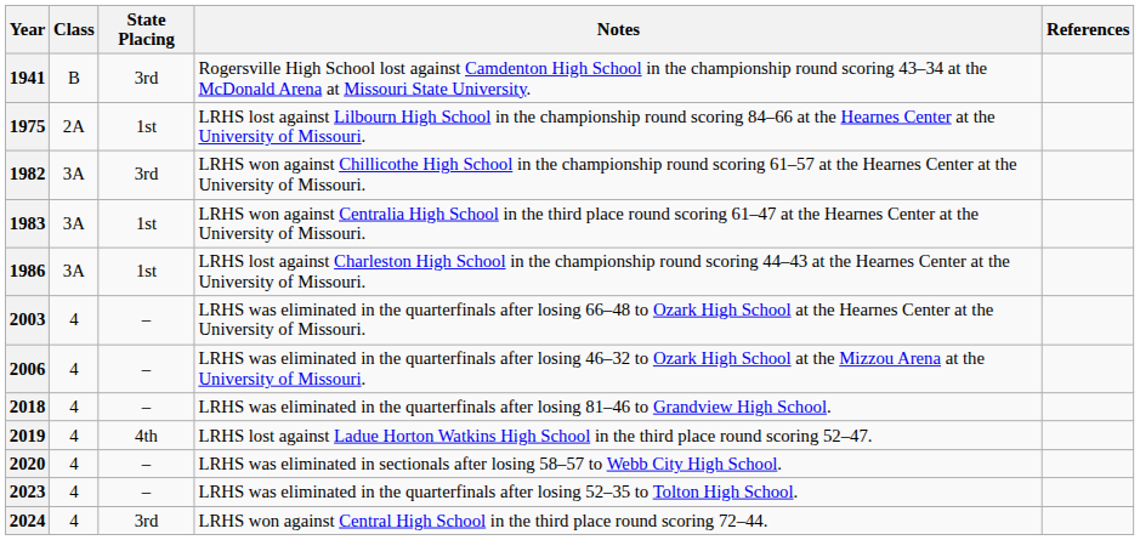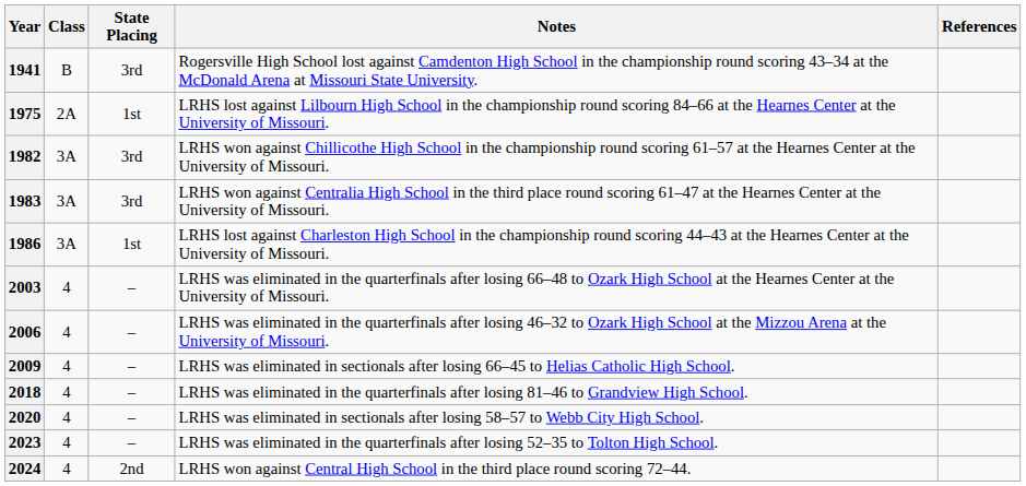1983 | State Placing: 1st -> 3rd
+ row: 2009 | 4 | – | LRHS was eliminated in sectionals after losing 66–45 to Helias Catholic High School.
- row: 2019 | 4 | 4th | LRHS lost against Ladue Horton Watkins High School in the third place round scoring 52–47.
2024 | State Placing: 3rd -> 2nd
